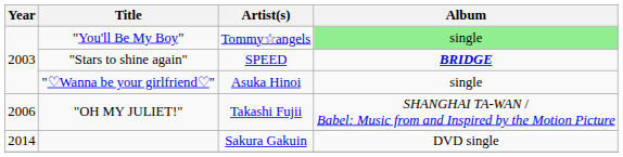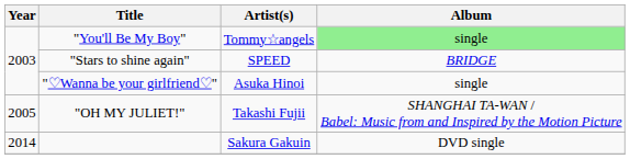"Stars to shine again" | Album: bold -> normal
"OH MY JULIET!" | Year: 2006 -> 2005
